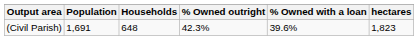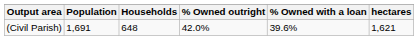(Civil Parish) | % Owned outright: 42.3% -> 42.0%
(Civil Parish) | hectares: 1,823 -> 1,621
